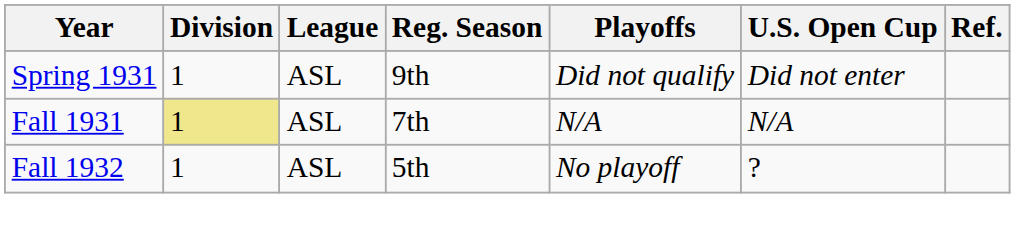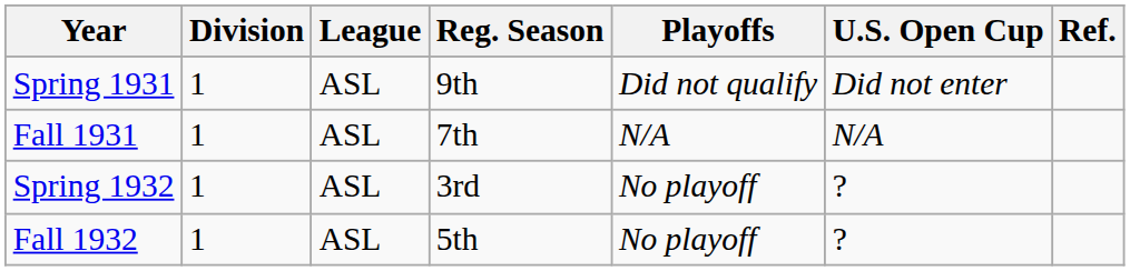Fall 1931 | Division: khaki background -> no background
+ row: Spring 1932 | 1 | ASL | 3rd | No playoff | ?
